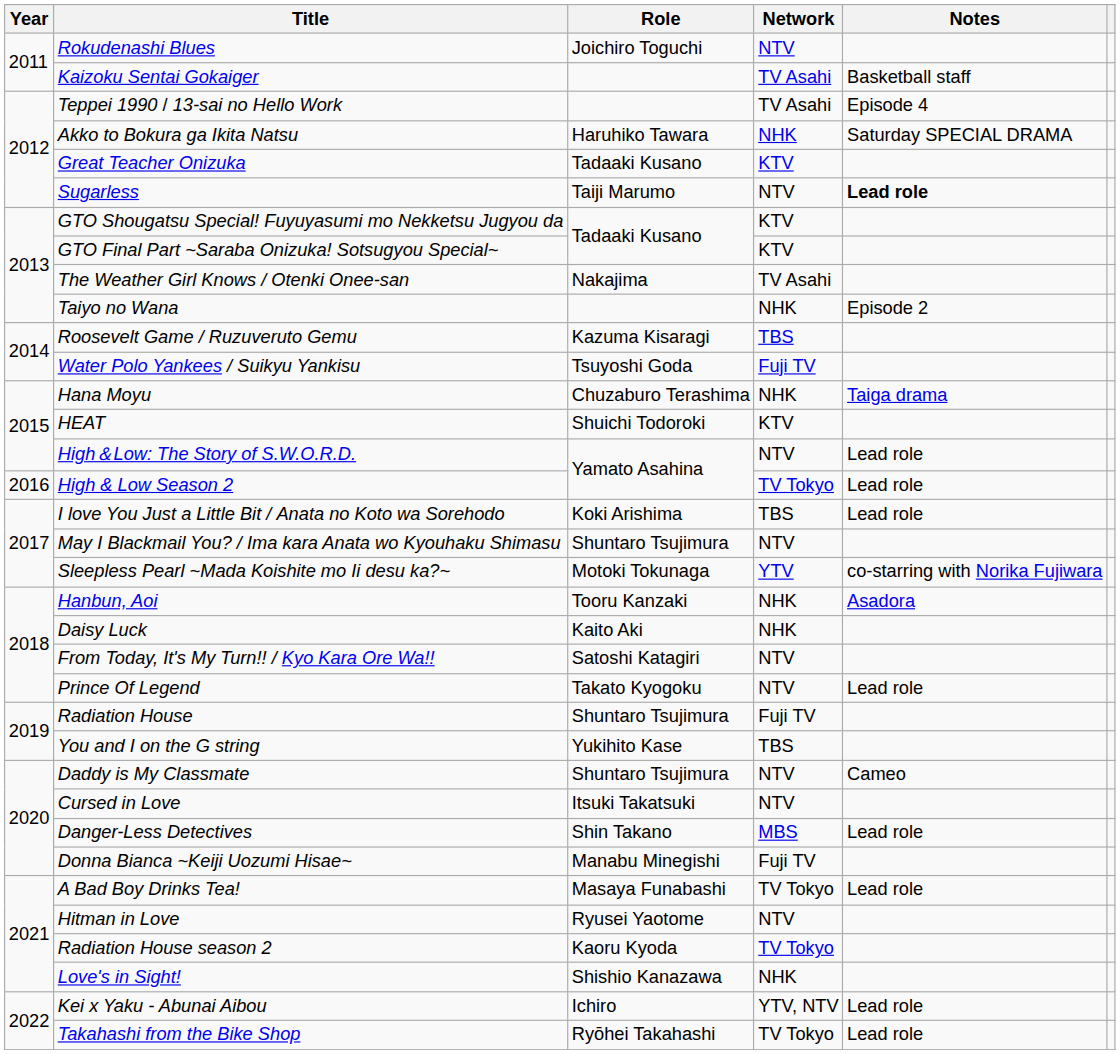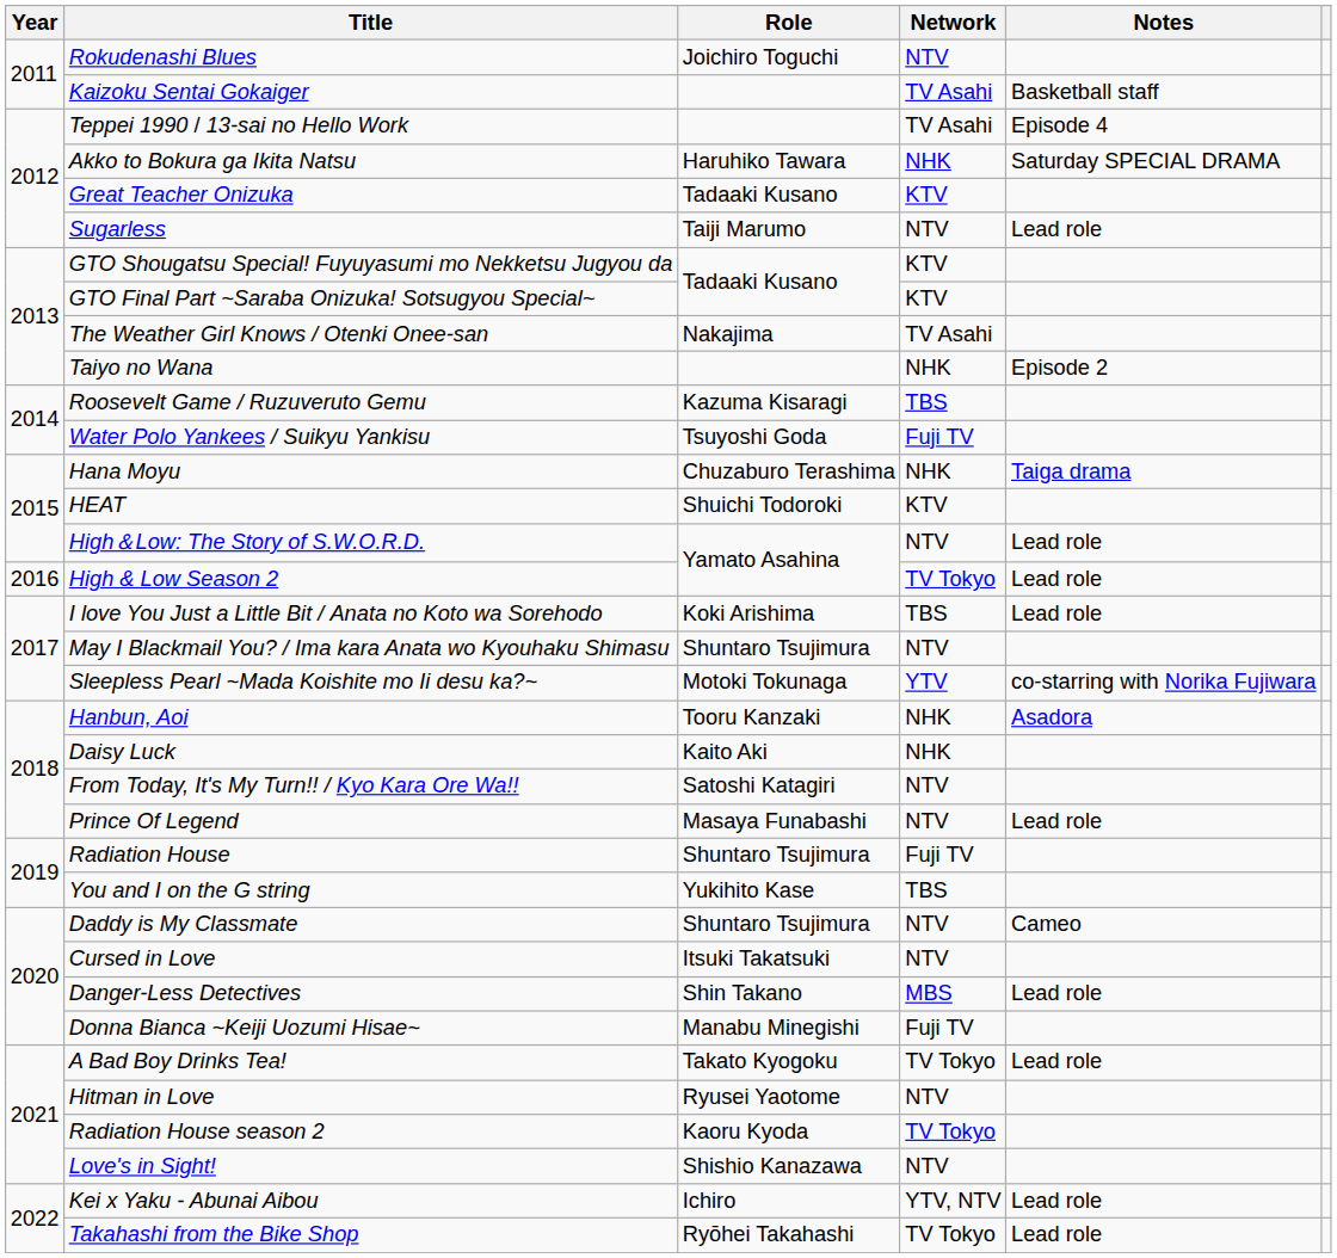Sugarless | Notes: bold -> normal
Prince Of Legend | Role: Takato Kyogoku -> Masaya Funabashi
A Bad Boy Drinks Tea! | Role: Masaya Funabashi -> Takato Kyogoku
Love's in Sight! | Network: NHK -> NTV
